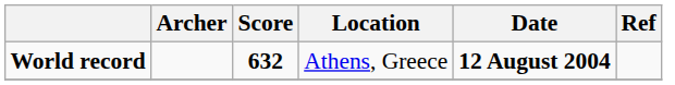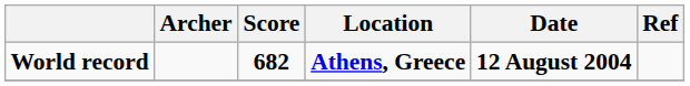World record | Score: 632 -> 682
World record | Location: normal -> bold
